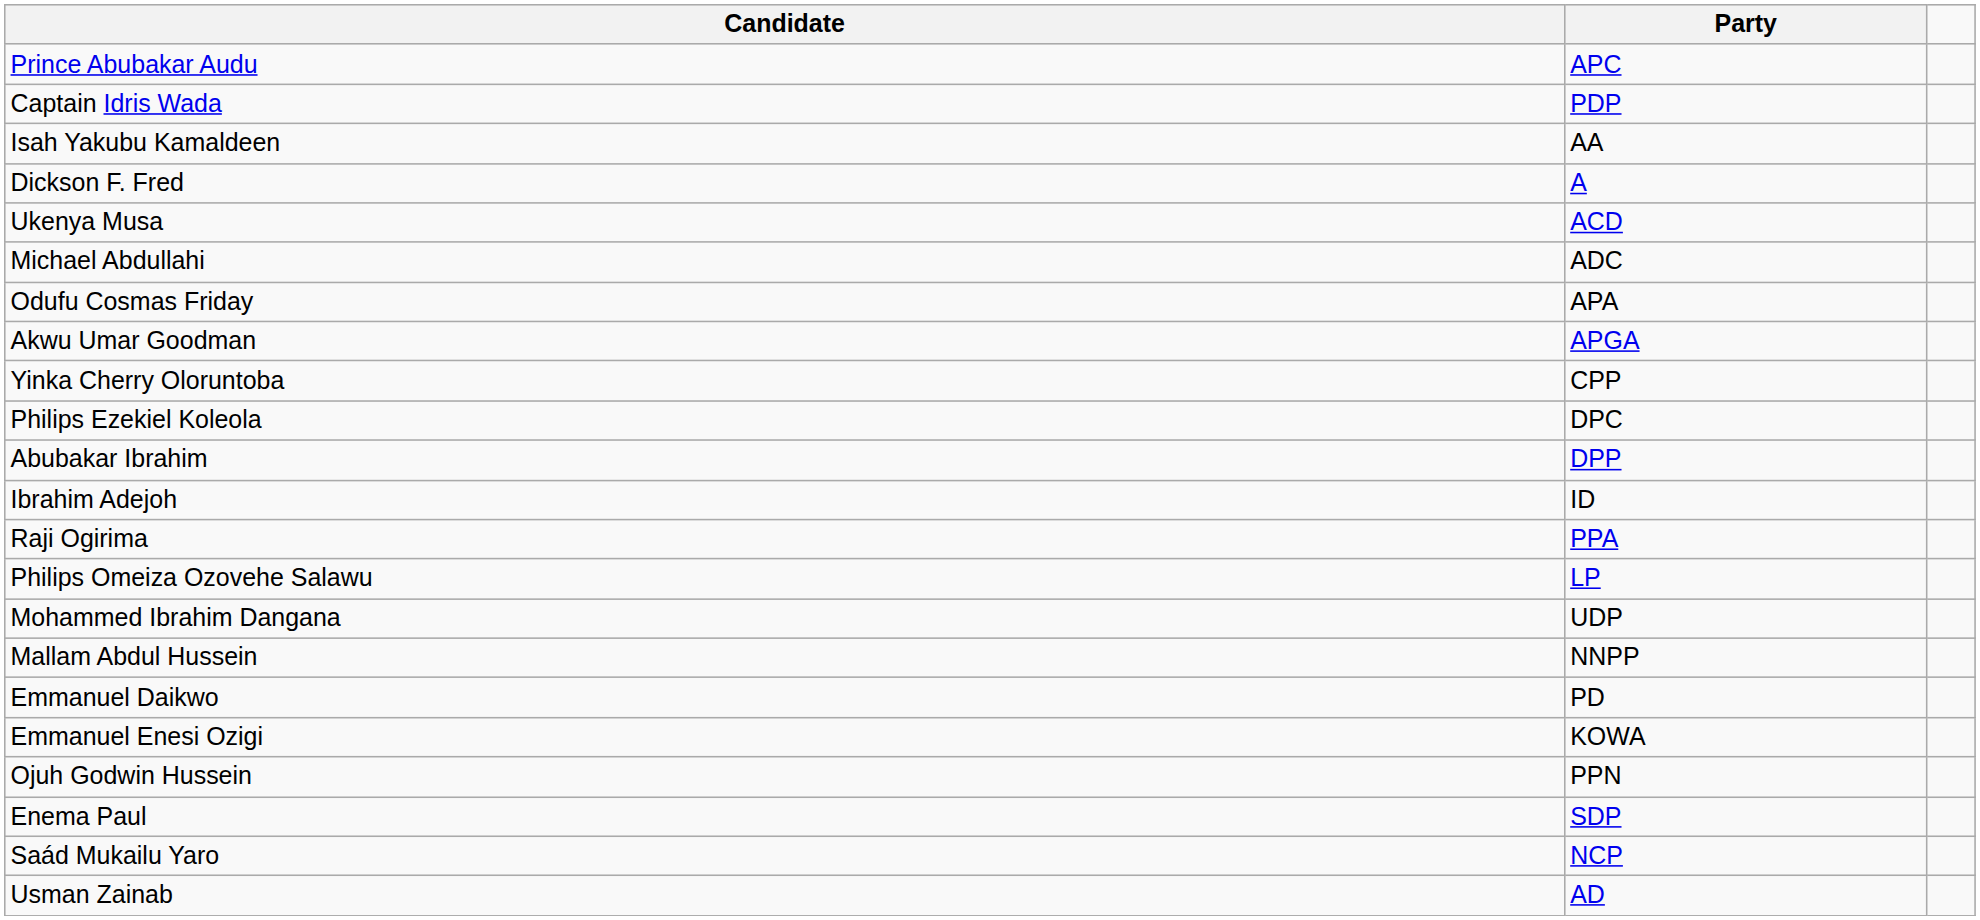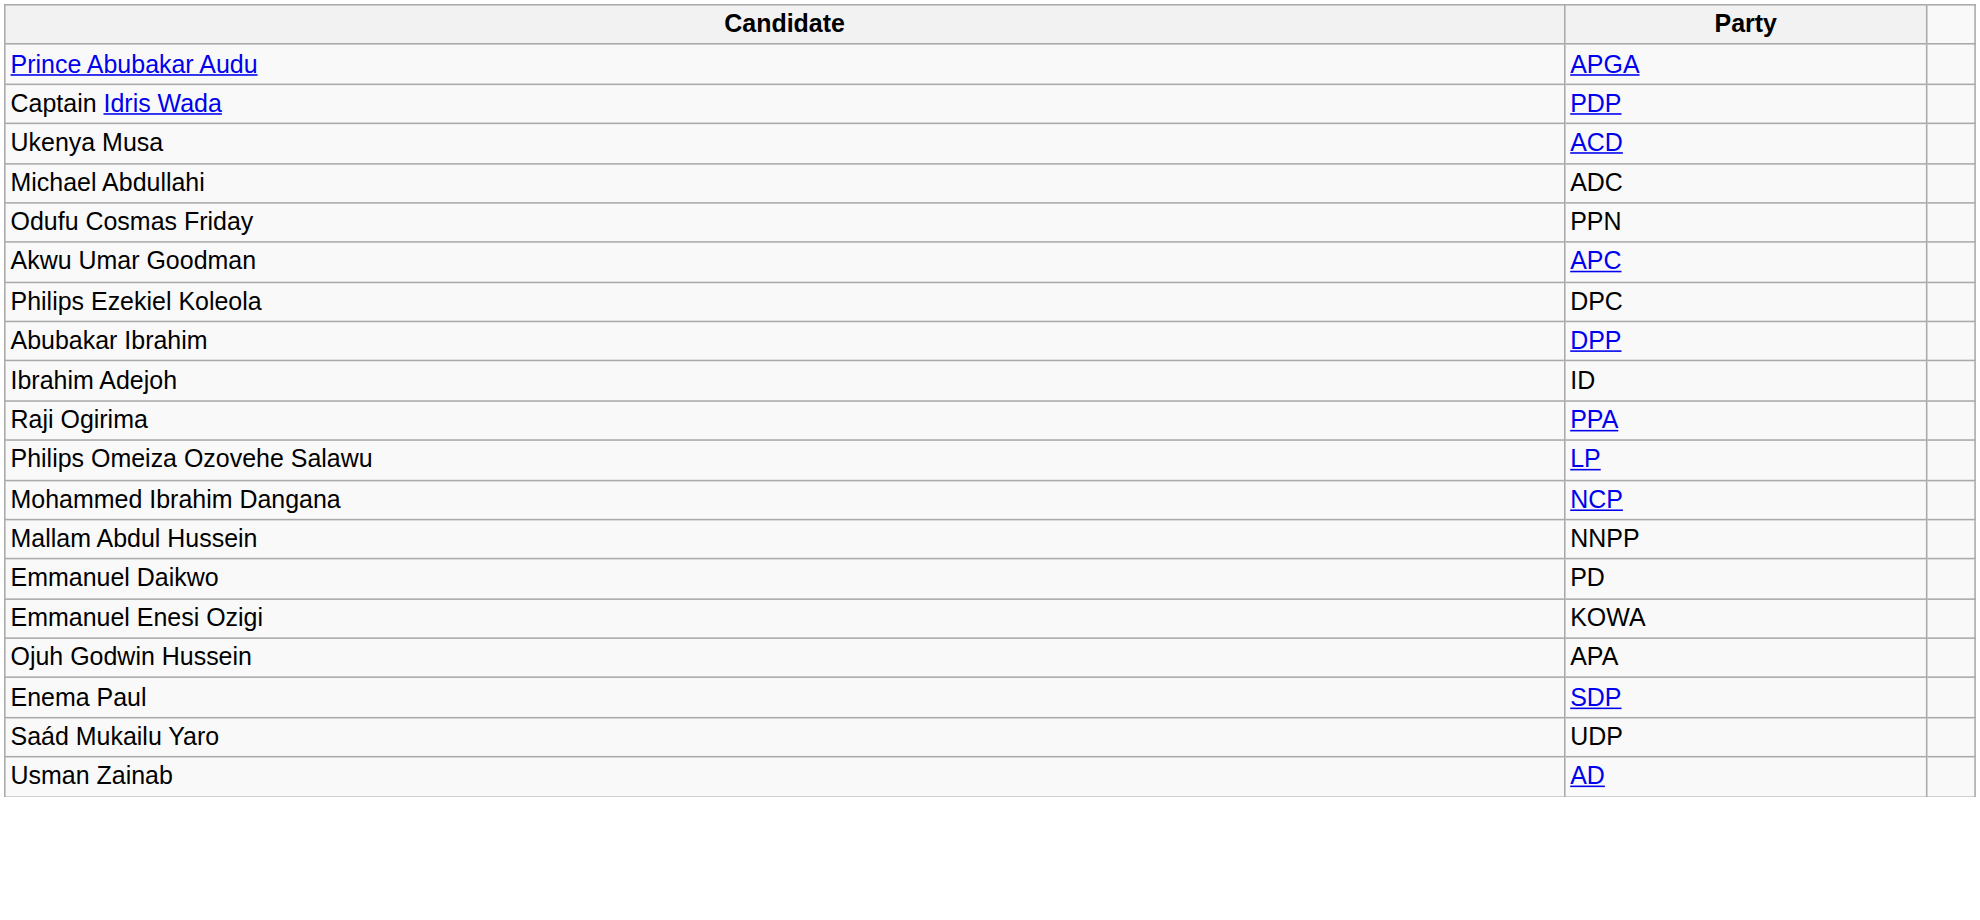Prince Abubakar Audu | Party: APC -> APGA
- row: Isah Yakubu Kamaldeen | AA
- row: Dickson F. Fred | A
Odufu Cosmas Friday | Party: APA -> PPN
Akwu Umar Goodman | Party: APGA -> APC
- row: Yinka Cherry Oloruntoba | CPP
Mohammed Ibrahim Dangana | Party: UDP -> NCP
Ojuh Godwin Hussein | Party: PPN -> APA
Saád Mukailu Yaro | Party: NCP -> UDP
